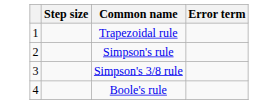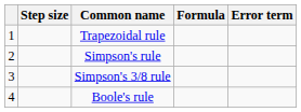+ column: Formula
